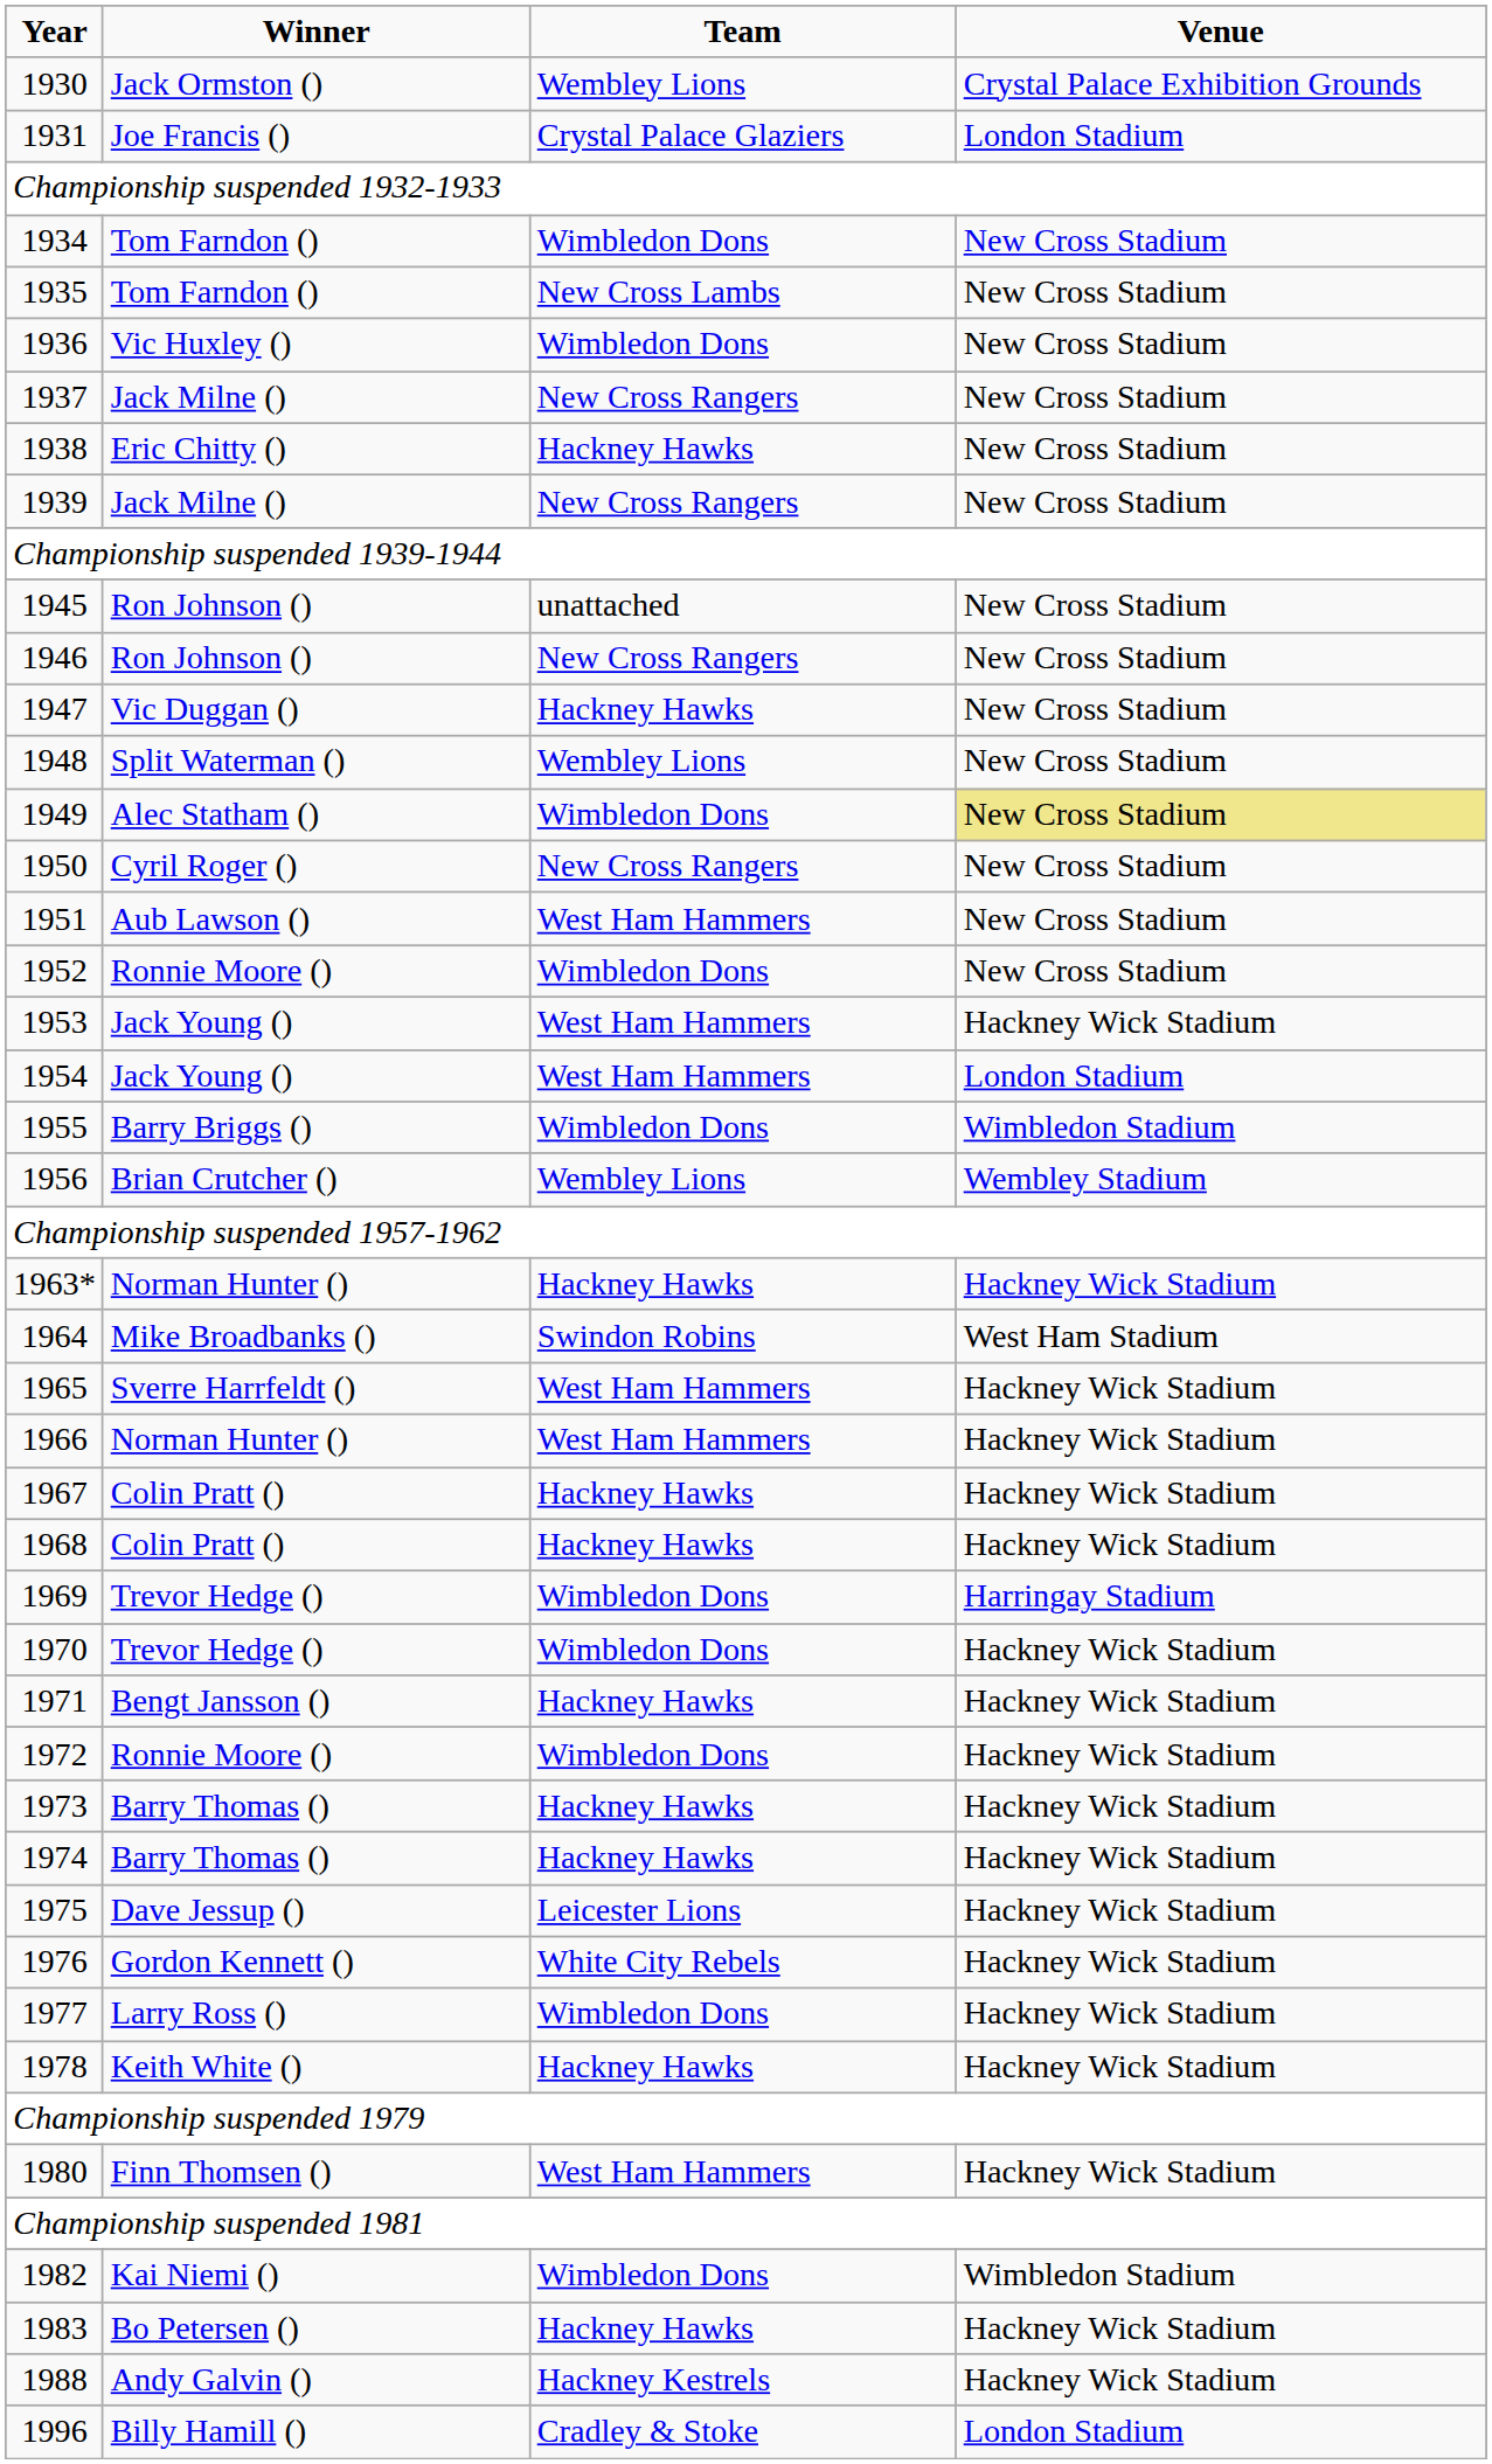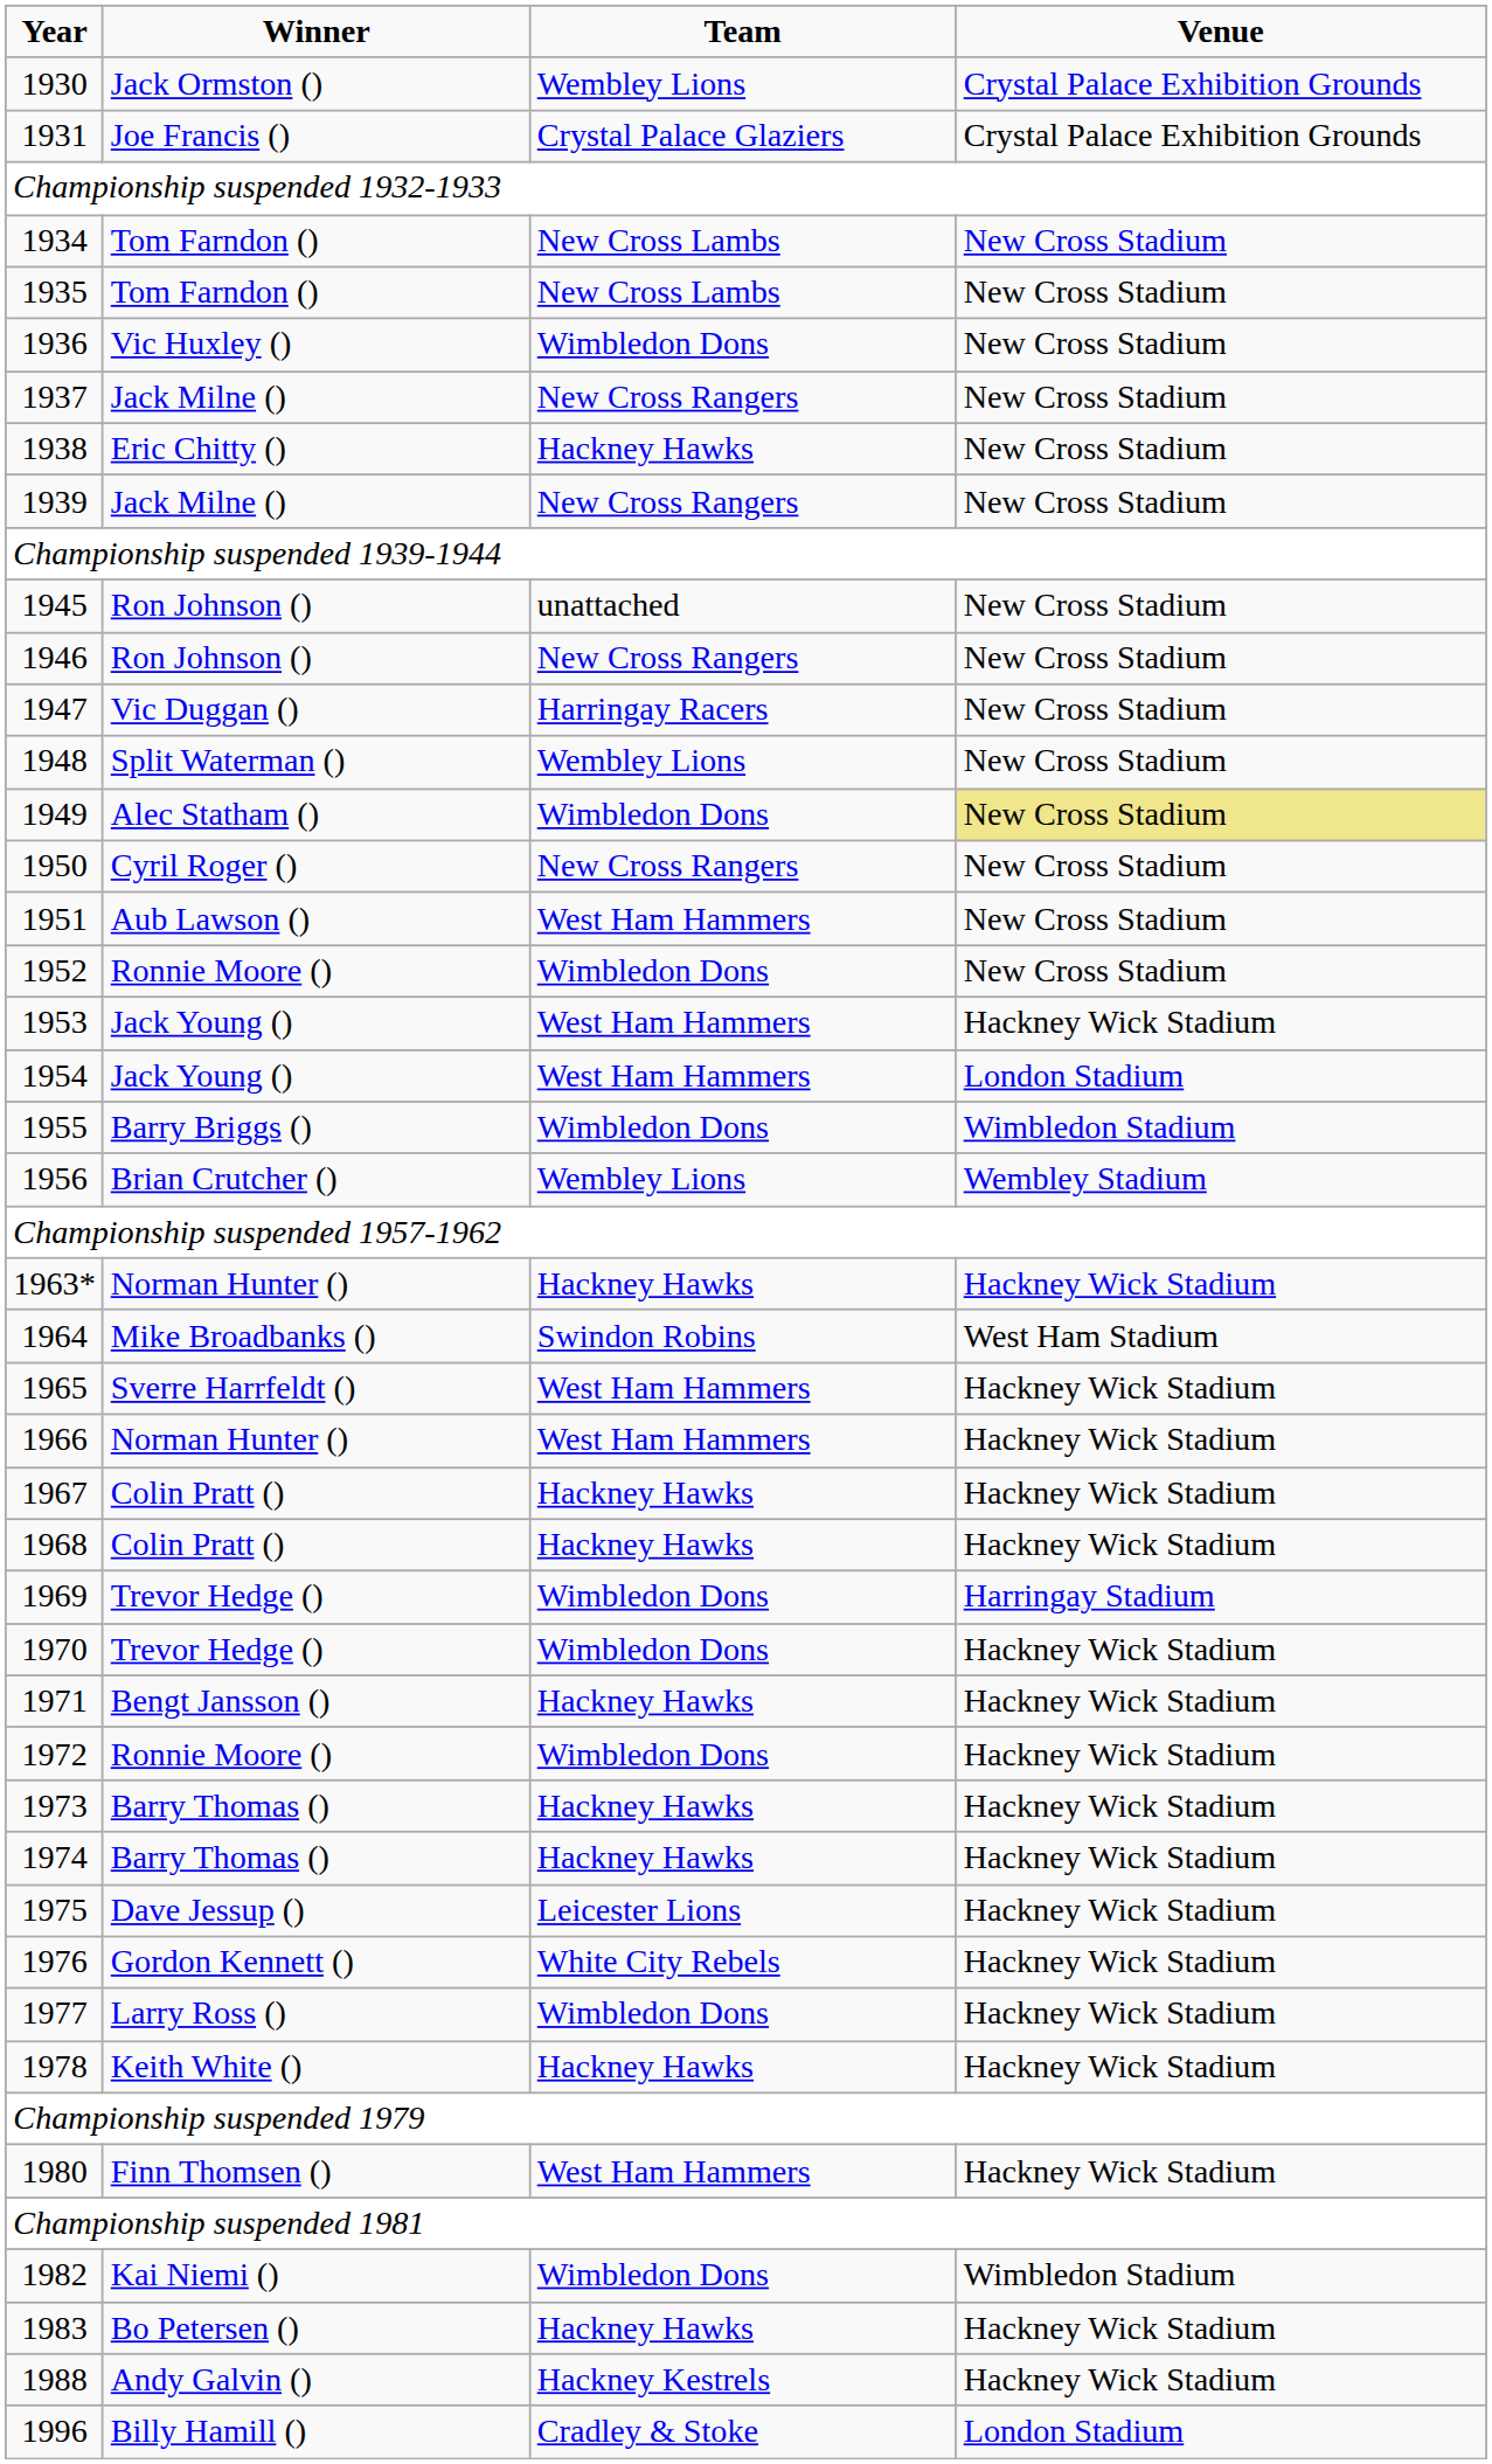1931 | Venue: London Stadium -> Crystal Palace Exhibition Grounds
1934 | Team: Wimbledon Dons -> New Cross Lambs
1947 | Team: Hackney Hawks -> Harringay Racers
